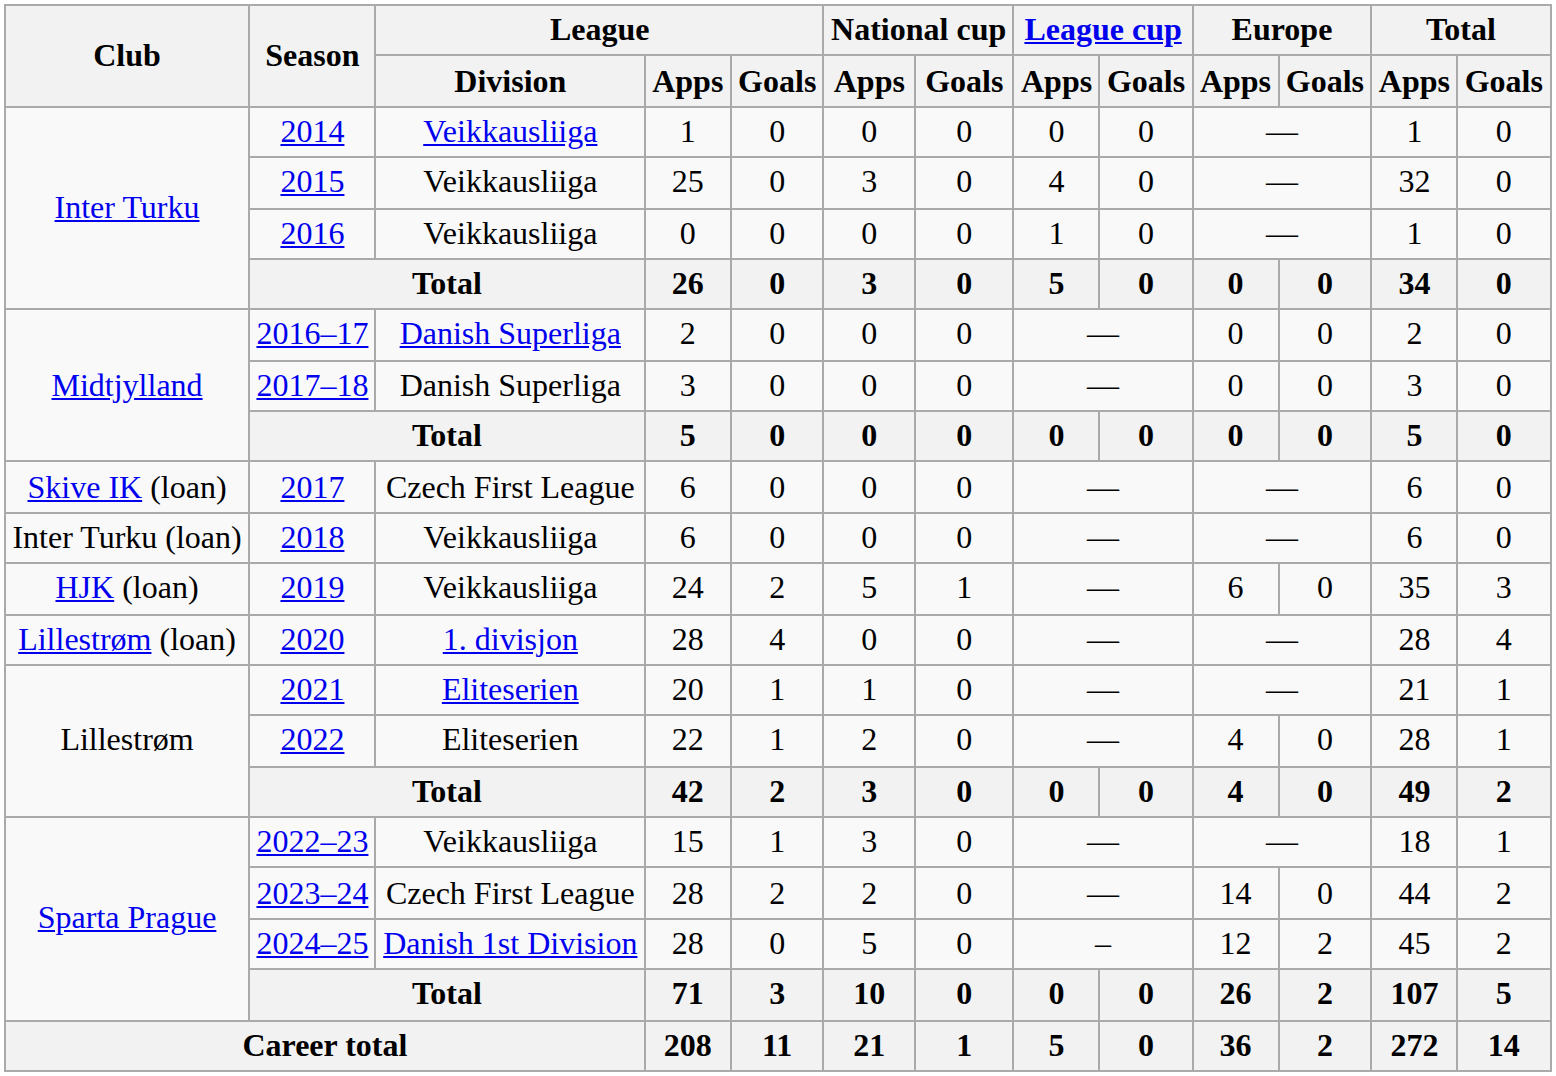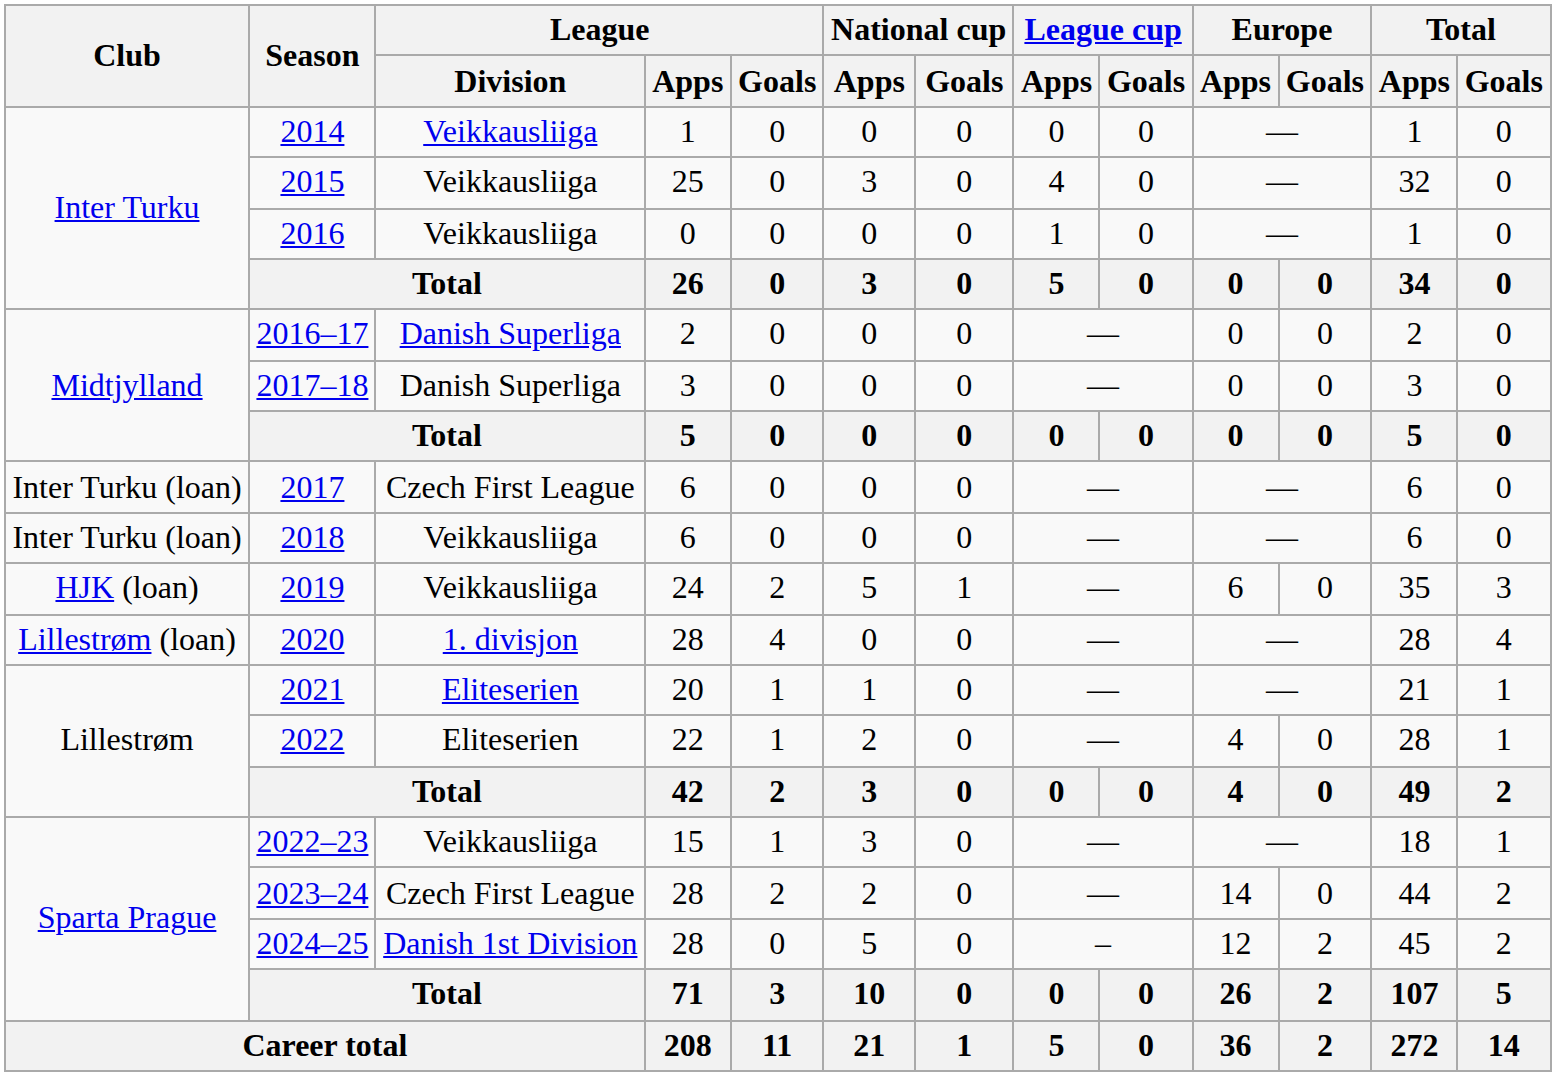2017 | Club: Skive IK (loan) -> Inter Turku (loan)
